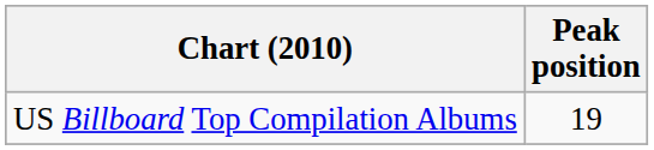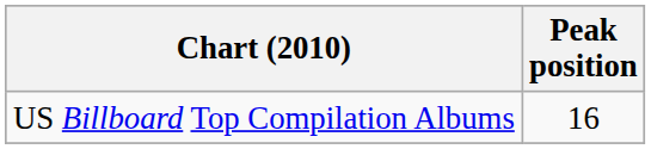US Billboard Top Compilation Albums | Peak position: 19 -> 16
